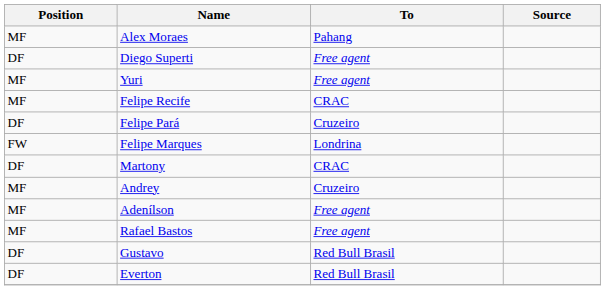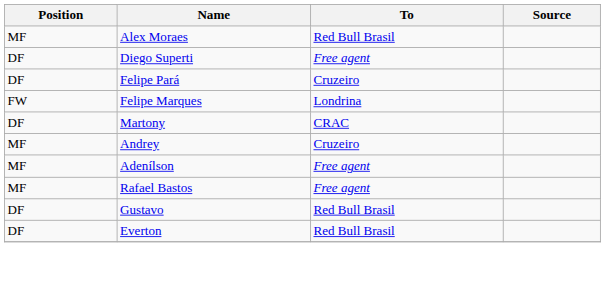Alex Moraes | To: Pahang -> Red Bull Brasil
- row: MF | Yuri | Free agent
- row: MF | Felipe Recife | CRAC
